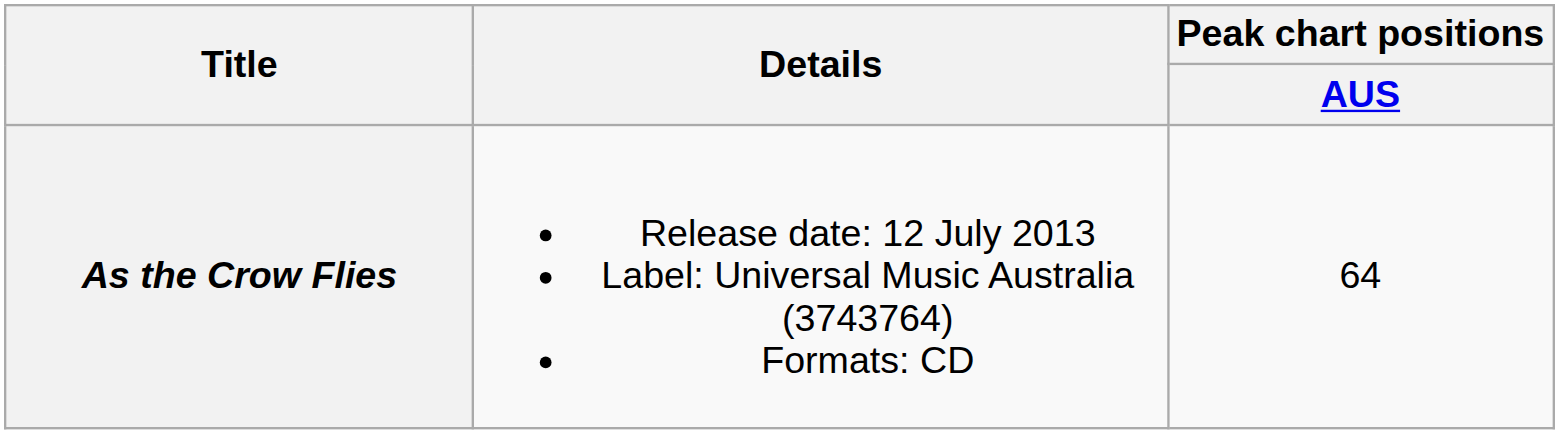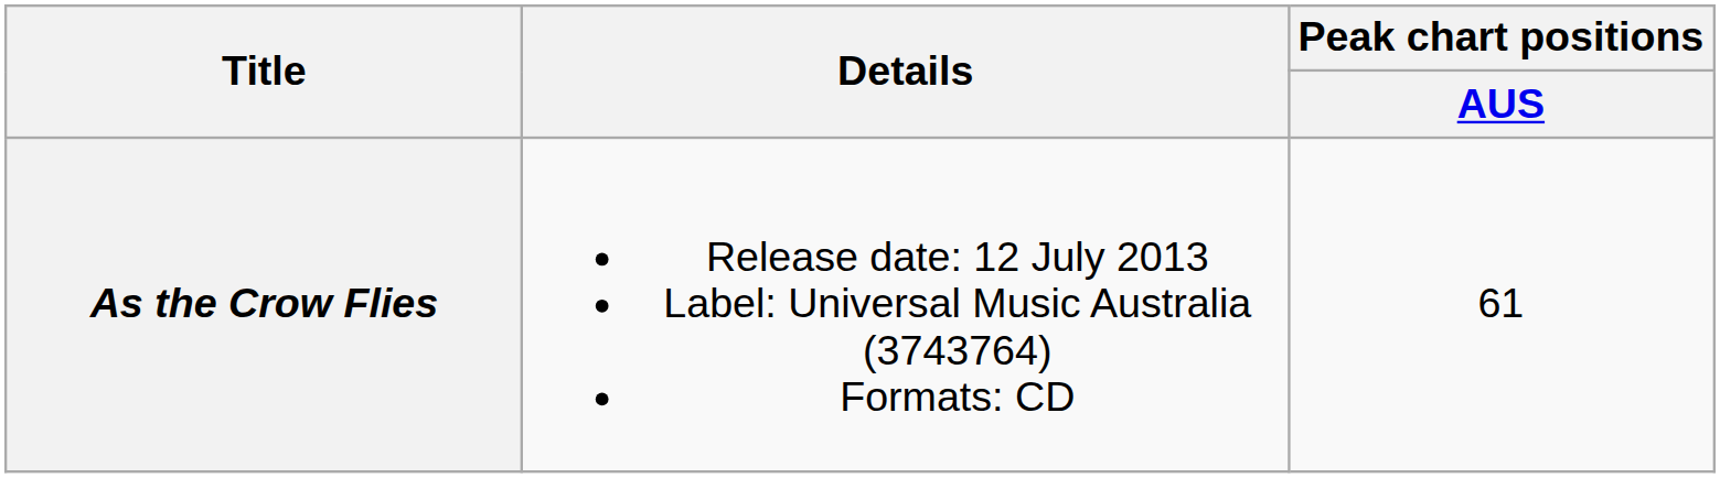As the Crow Flies | Peak chart positions / AUS: 64 -> 61
